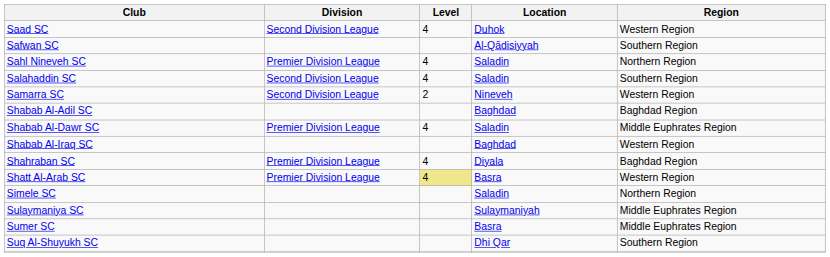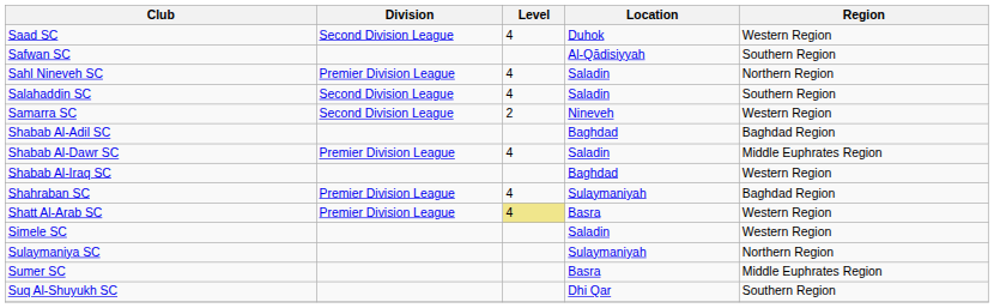Shahraban SC | Location: Diyala -> Sulaymaniyah
Simele SC | Region: Northern Region -> Western Region
Sulaymaniya SC | Region: Middle Euphrates Region -> Northern Region
